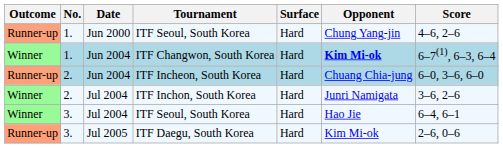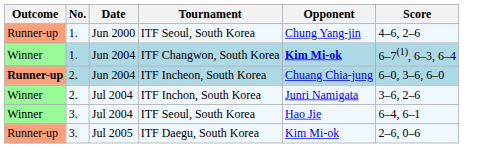- column: Surface | Hard | Hard | Hard | Hard | Hard | Hard
ITF Incheon, South Korea | Outcome: normal -> bold
